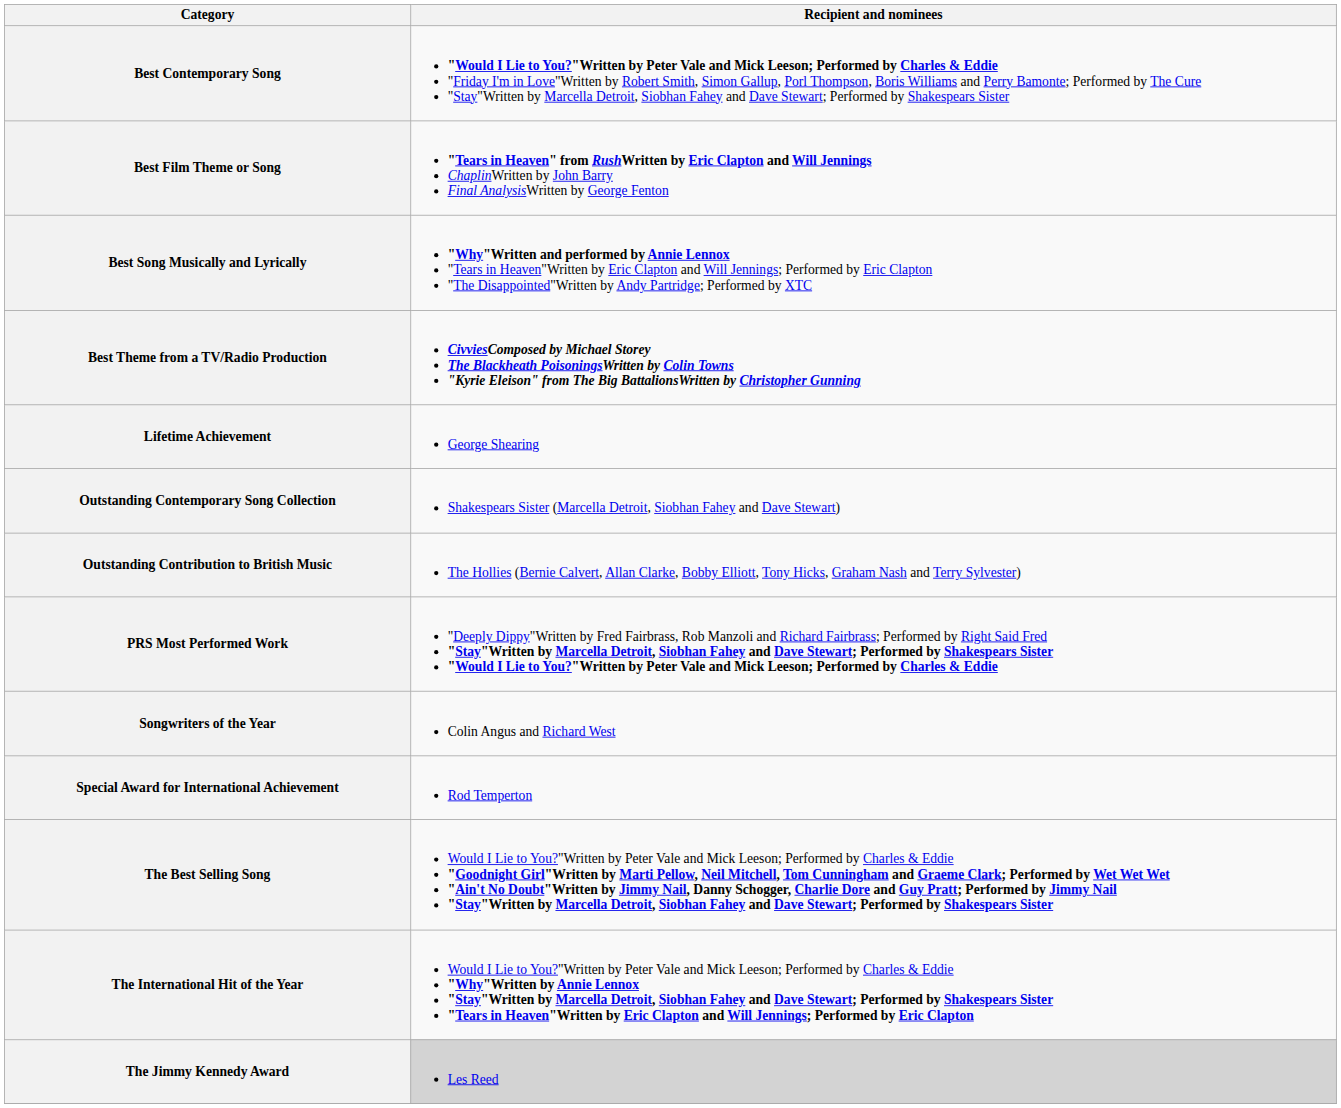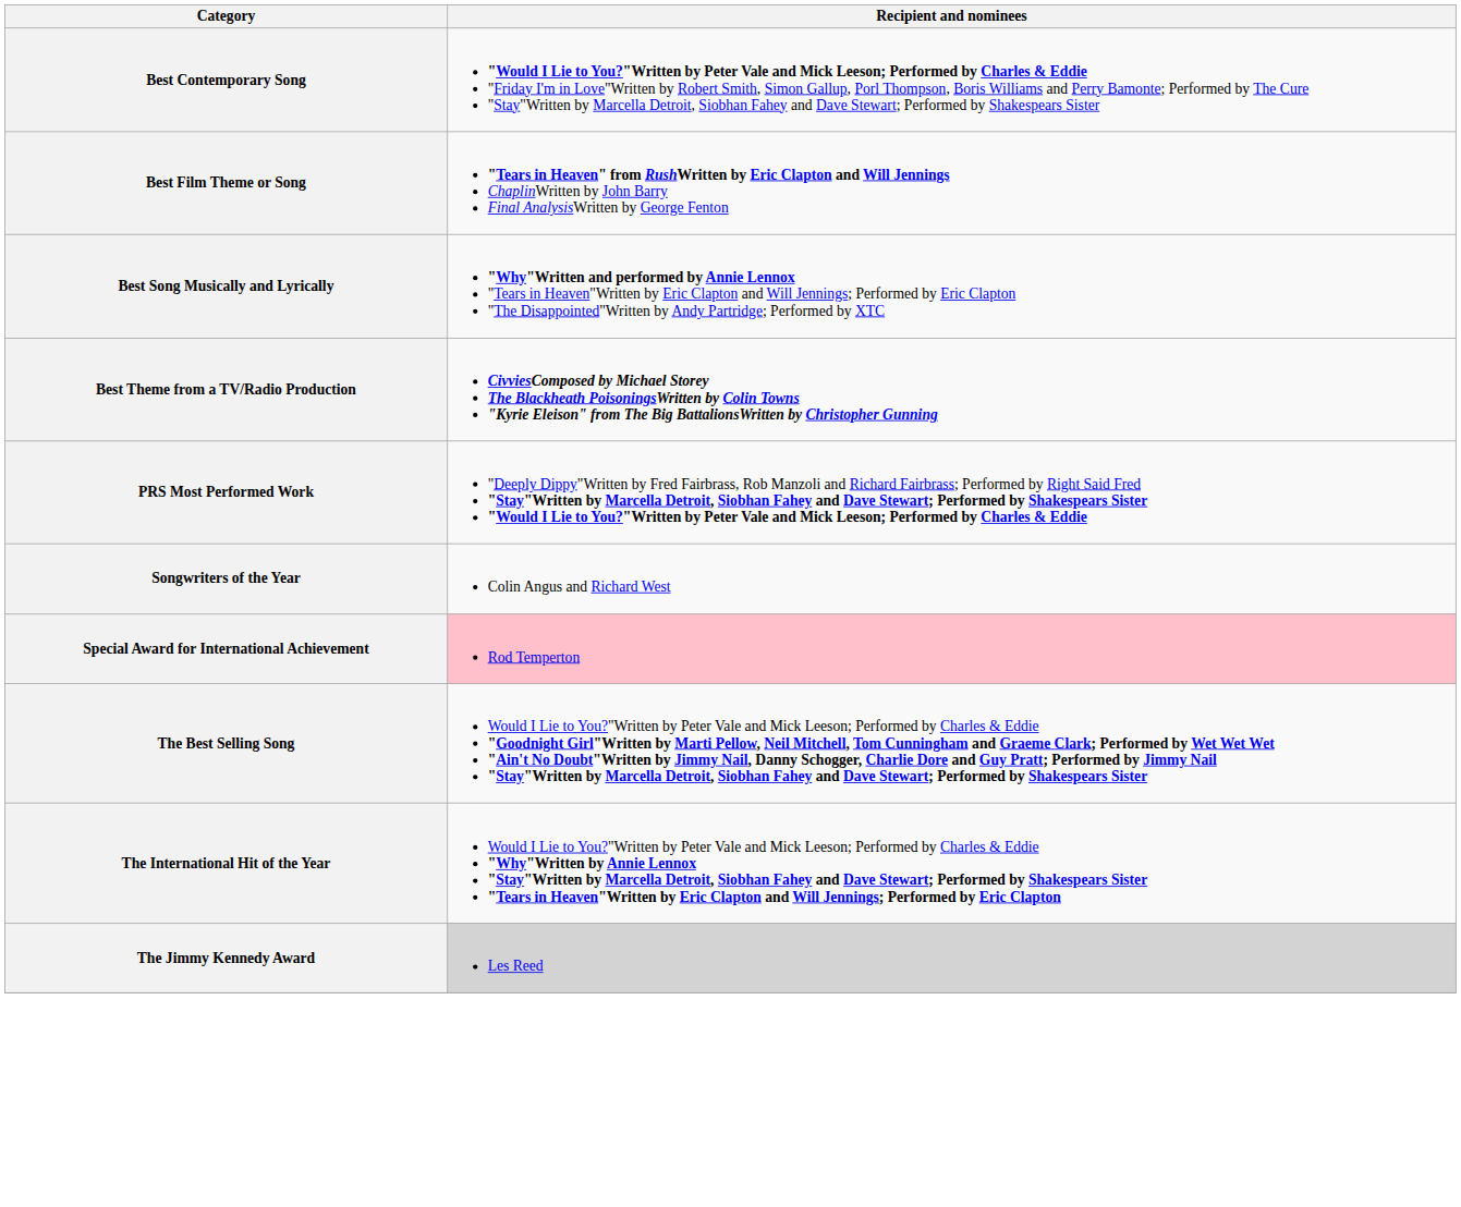- row: Lifetime Achievement | George Shearing
- row: Outstanding Contemporary Song Collection | Shakespears Sister (Marcella Detroit, Siobhan Fahey and Dave Stewart)
- row: Outstanding Contribution to British Music | The Hollies (Bernie Calvert, Allan Clarke, Bobby Elliott, Tony Hicks, Graham Nash and Terry Sylvester)
Special Award for International Achievement | Recipient and nominees: no background -> pink background
